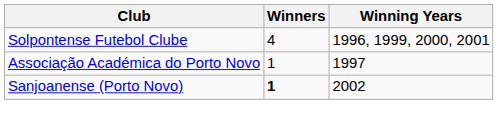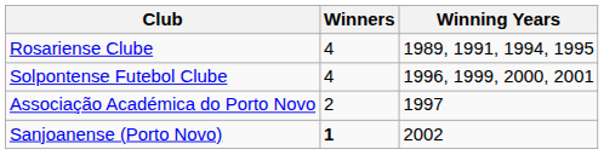+ row: Rosariense Clube | 4 | 1989, 1991, 1994, 1995
Associação Académica do Porto Novo | Winners: 1 -> 2
